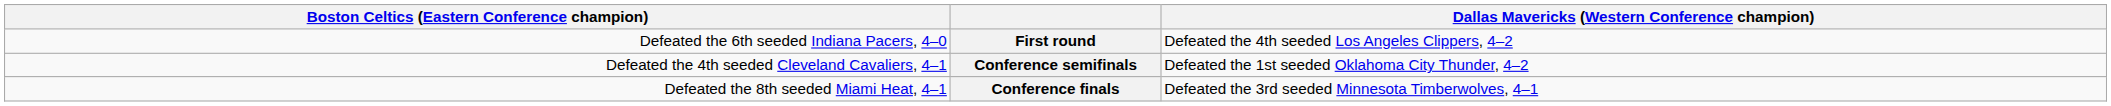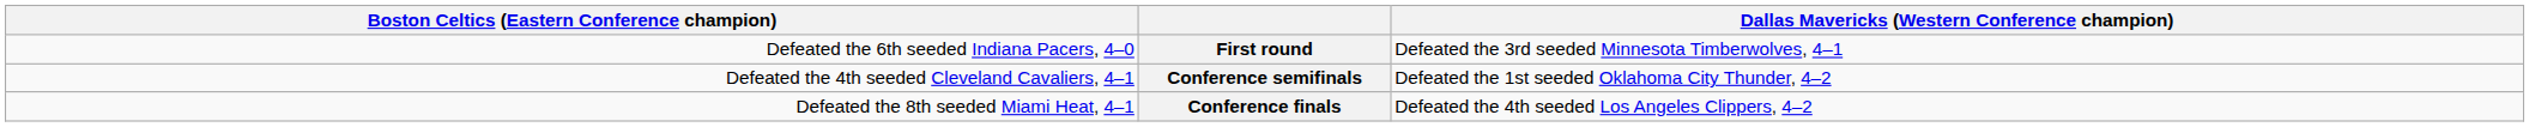First round | Dallas Mavericks (Western Conference champion): Defeated the 4th seeded Los Angeles Clippers, 4–2 -> Defeated the 3rd seeded Minnesota Timberwolves, 4–1
Conference finals | Dallas Mavericks (Western Conference champion): Defeated the 3rd seeded Minnesota Timberwolves, 4–1 -> Defeated the 4th seeded Los Angeles Clippers, 4–2
